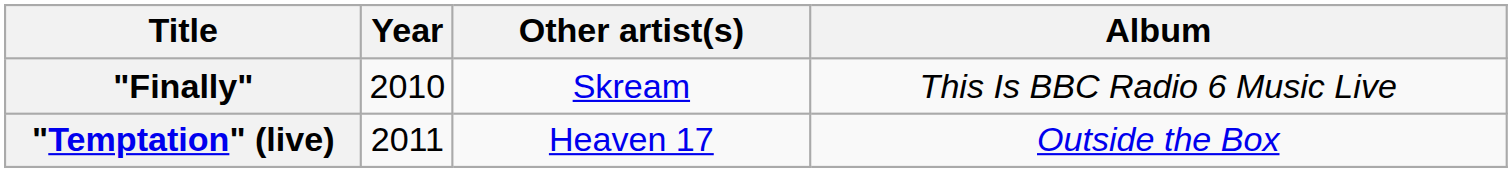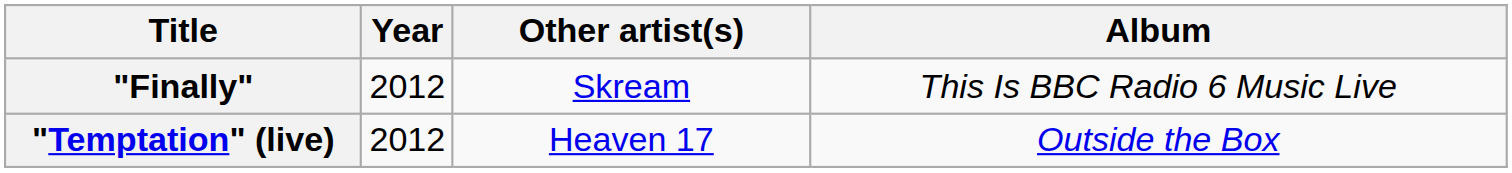"Finally" | Year: 2010 -> 2012
"Temptation" (live) | Year: 2011 -> 2012
